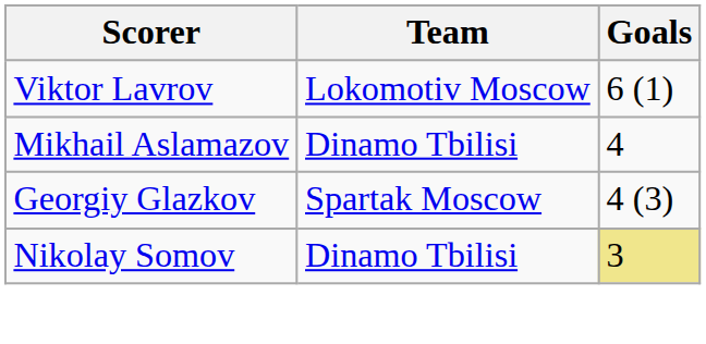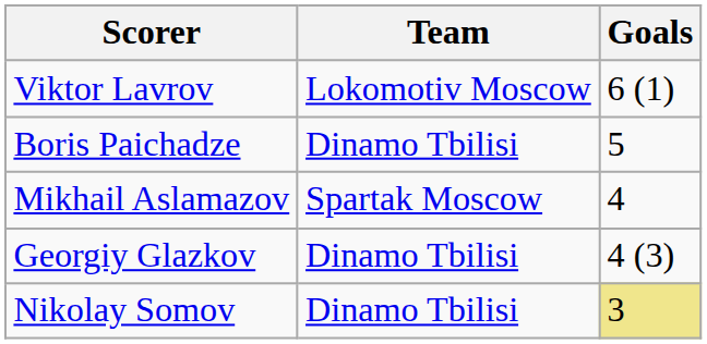+ row: Boris Paichadze | Dinamo Tbilisi | 5
Mikhail Aslamazov | Team: Dinamo Tbilisi -> Spartak Moscow
Georgiy Glazkov | Team: Spartak Moscow -> Dinamo Tbilisi
